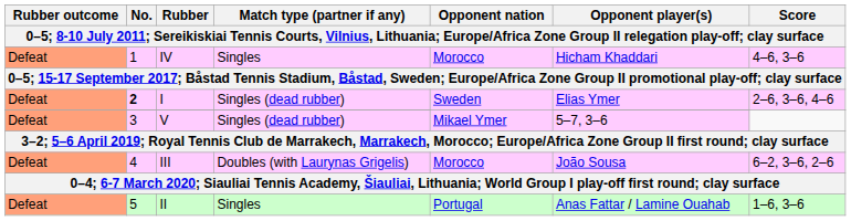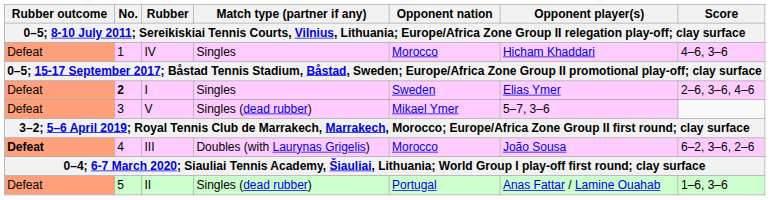I | Match type (partner if any): Singles (dead rubber) -> Singles
III | Rubber outcome: normal -> bold
II | Match type (partner if any): Singles -> Singles (dead rubber)
